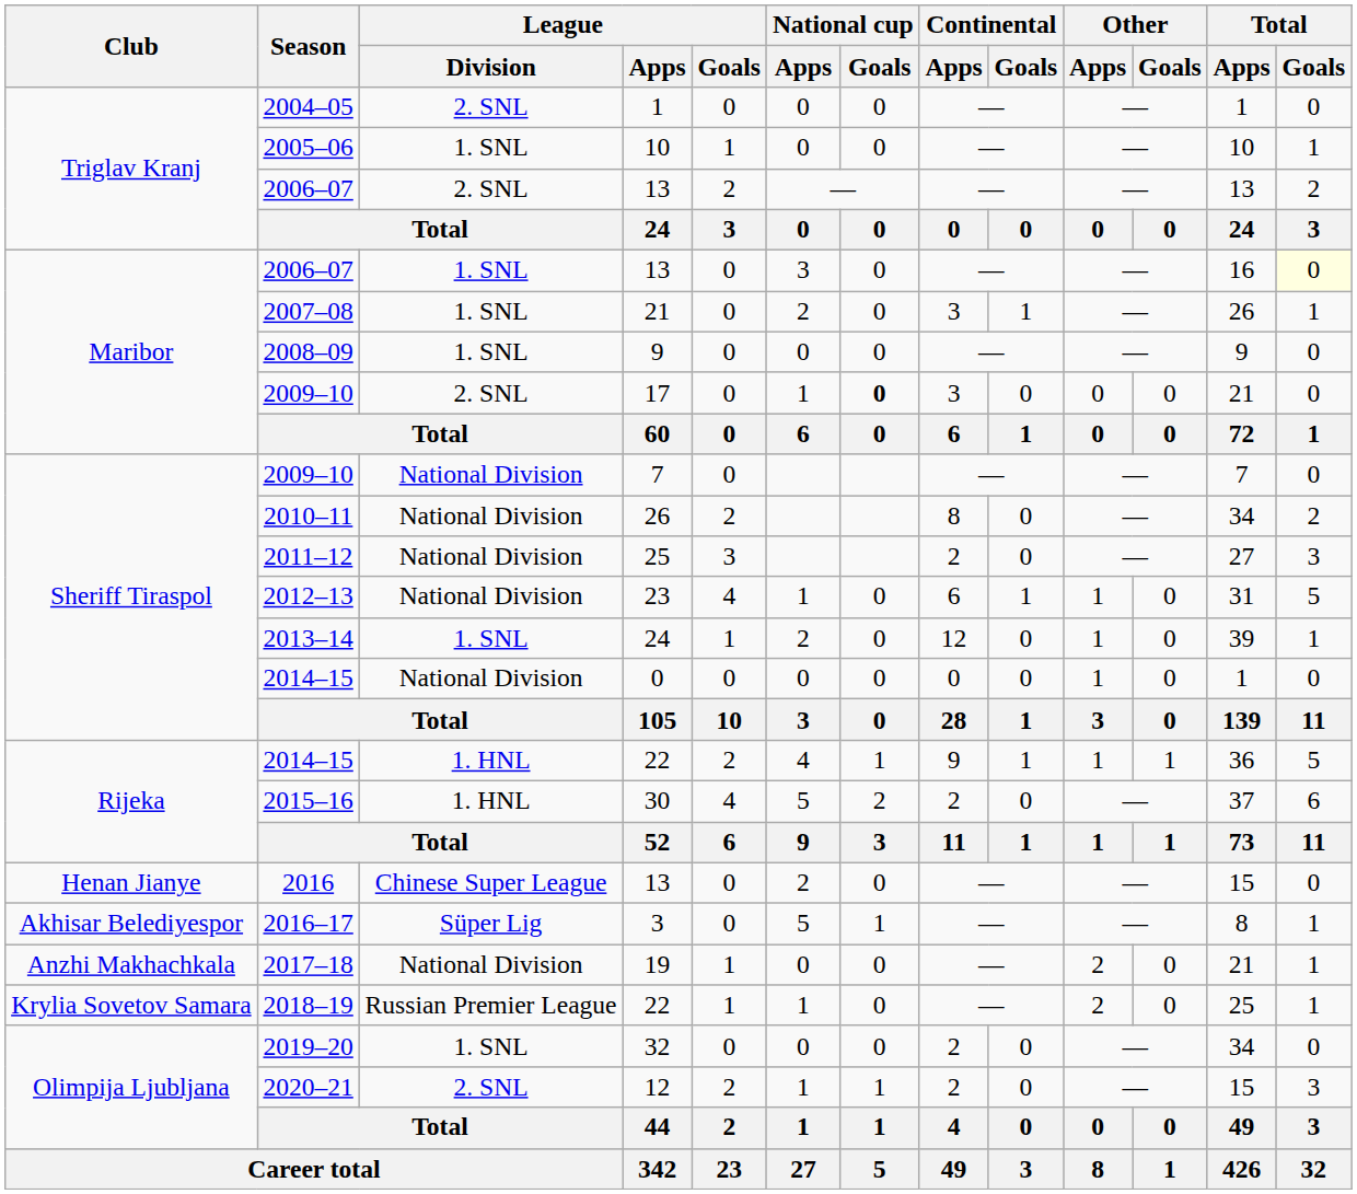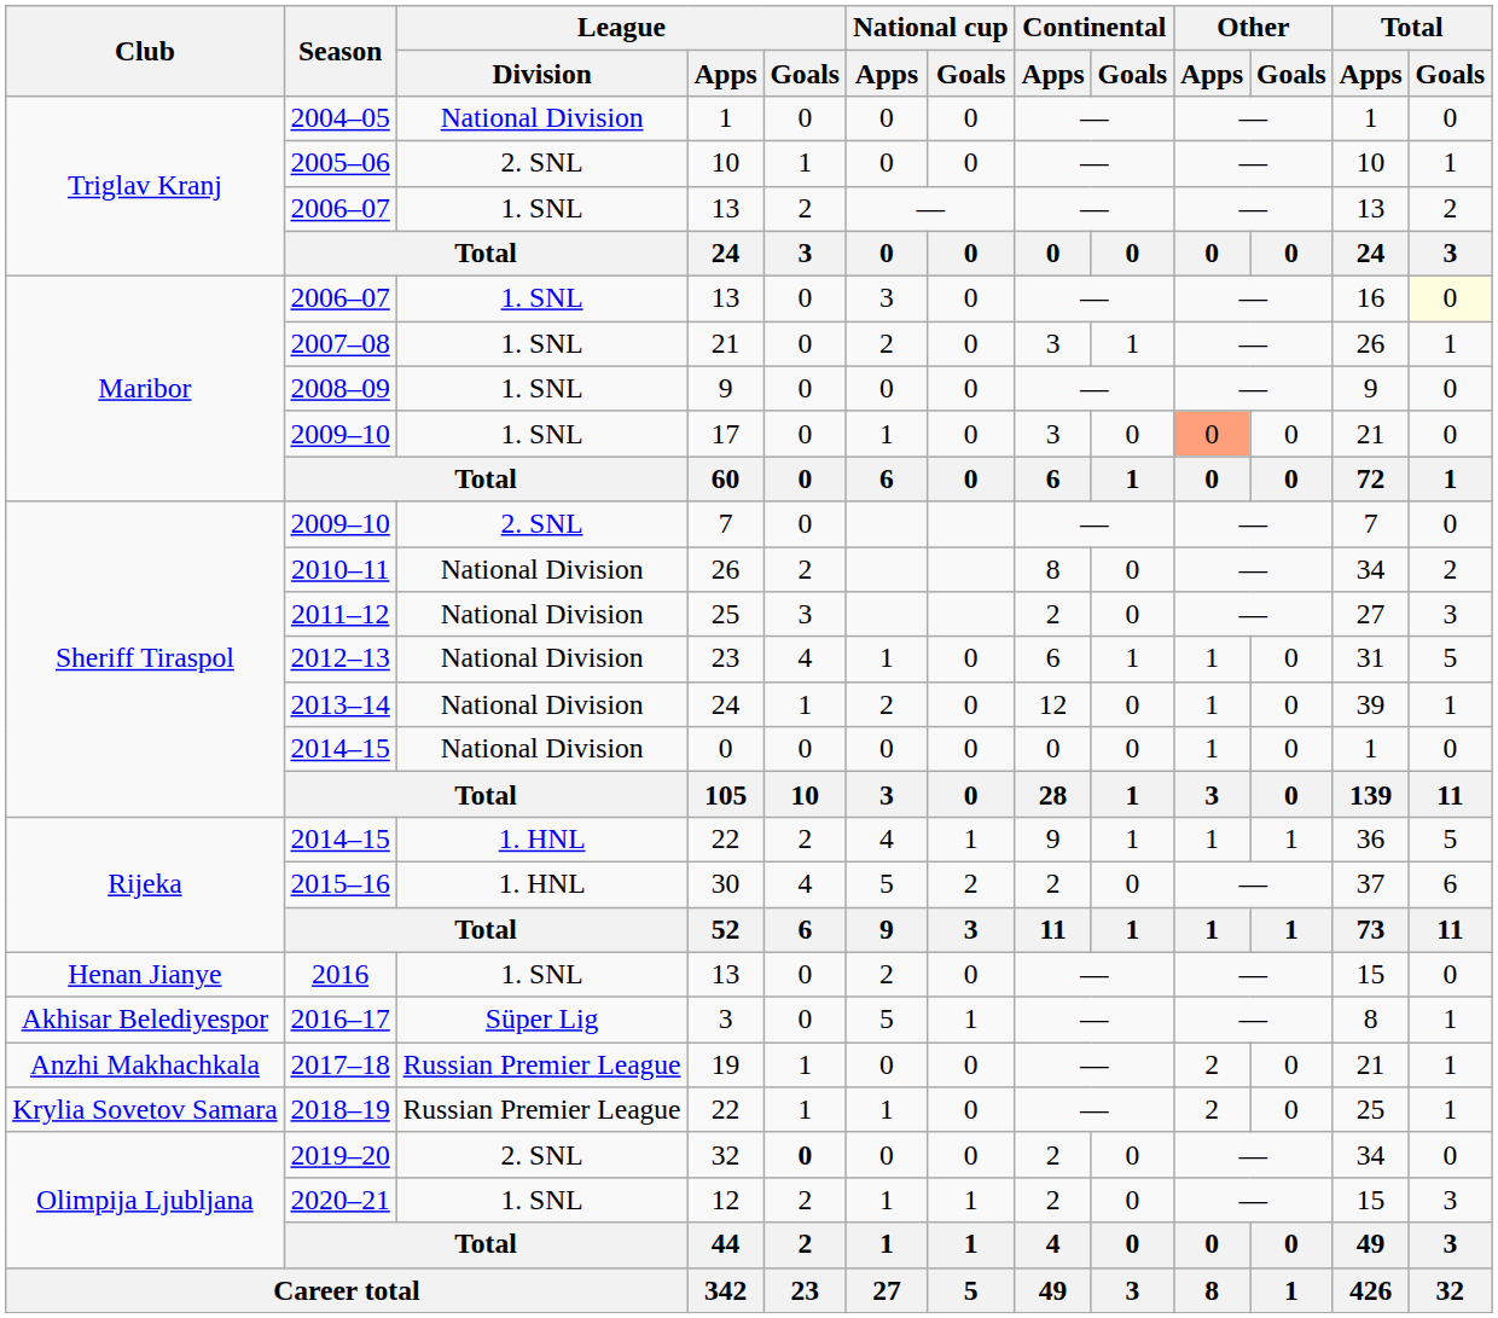2004–05 | League / Division: 2. SNL -> National Division
2005–06 | League / Division: 1. SNL -> 2. SNL
Triglav Kranj / 2006–07 | League / Division: 2. SNL -> 1. SNL
Maribor / 2009–10 | League / Division: 2. SNL -> 1. SNL
Maribor / 2009–10 | National cup / Goals: bold -> normal
Maribor / 2009–10 | Other / Apps: no background -> lightsalmon background
Sheriff Tiraspol / 2009–10 | League / Division: National Division -> 2. SNL
2013–14 | League / Division: 1. SNL -> National Division
2016 | League / Division: Chinese Super League -> 1. SNL
2017–18 | League / Division: National Division -> Russian Premier League
2019–20 | League / Division: 1. SNL -> 2. SNL
2019–20 | League / Goals: normal -> bold
2020–21 | League / Division: 2. SNL -> 1. SNL
